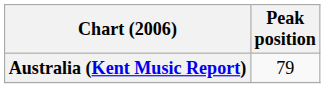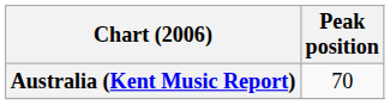Australia (Kent Music Report) | Peak position: 79 -> 70
